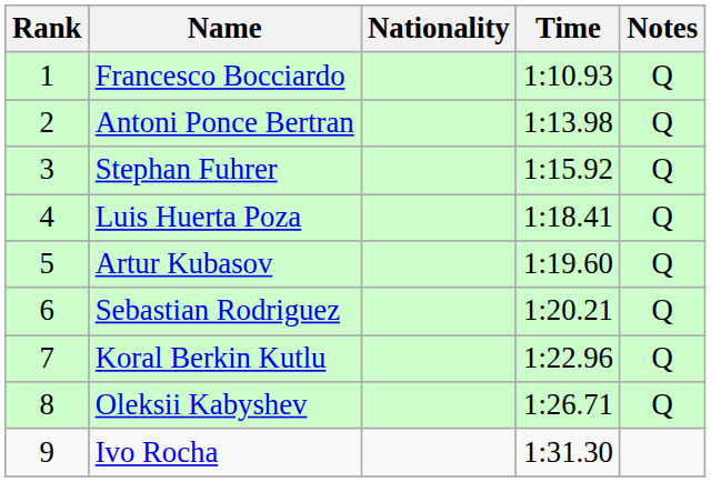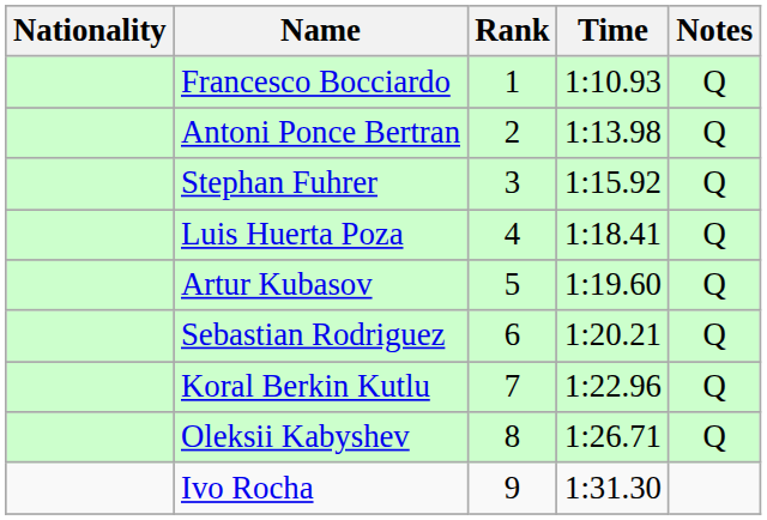columns swapped: Rank <-> Nationality
